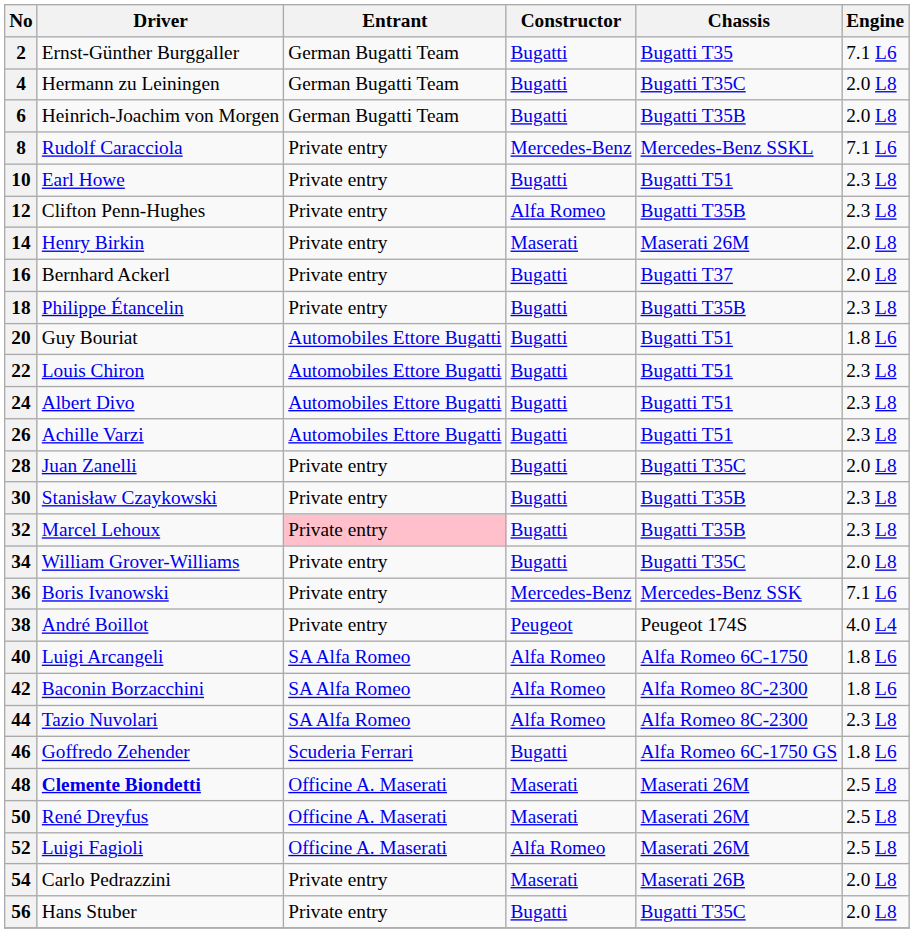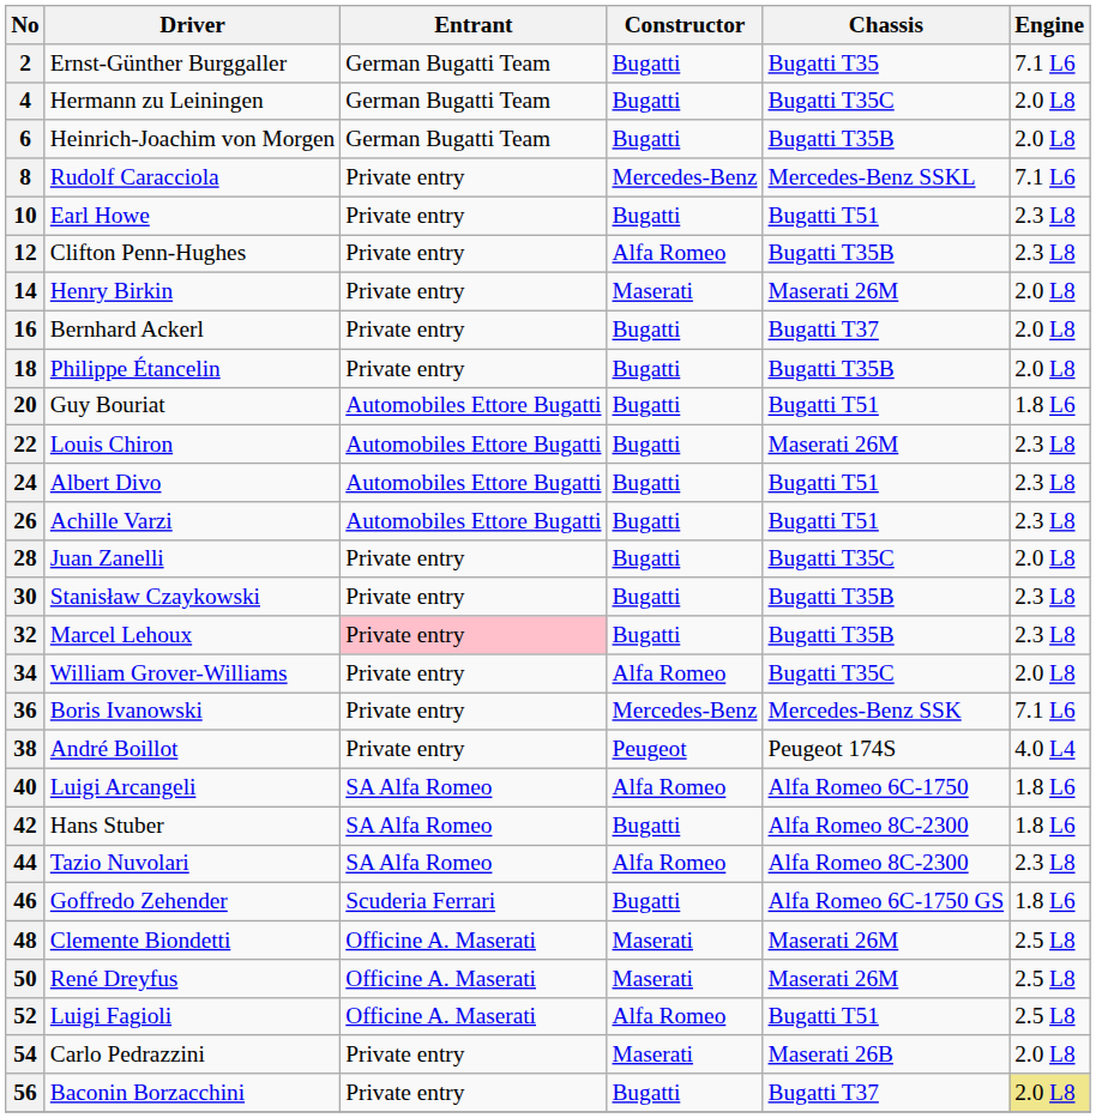18 | Engine: 2.3 L8 -> 2.0 L8
22 | Chassis: Bugatti T51 -> Maserati 26M
34 | Constructor: Bugatti -> Alfa Romeo
42 | Driver: Baconin Borzacchini -> Hans Stuber
42 | Constructor: Alfa Romeo -> Bugatti
48 | Driver: bold -> normal
52 | Chassis: Maserati 26M -> Bugatti T51
56 | Driver: Hans Stuber -> Baconin Borzacchini
56 | Chassis: Bugatti T35C -> Bugatti T37
56 | Engine: no background -> khaki background
